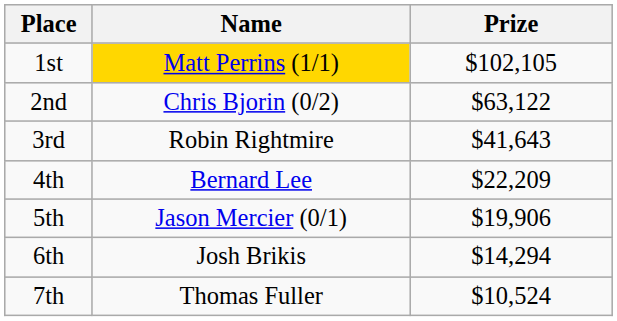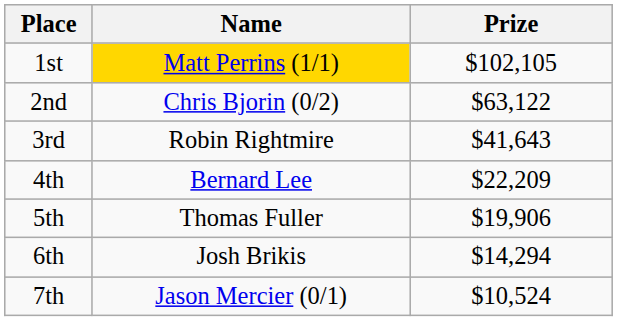5th | Name: Jason Mercier (0/1) -> Thomas Fuller
7th | Name: Thomas Fuller -> Jason Mercier (0/1)
